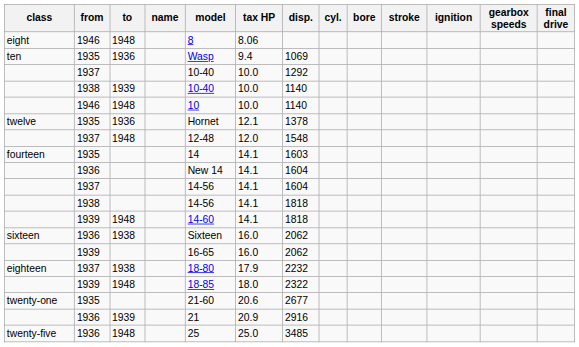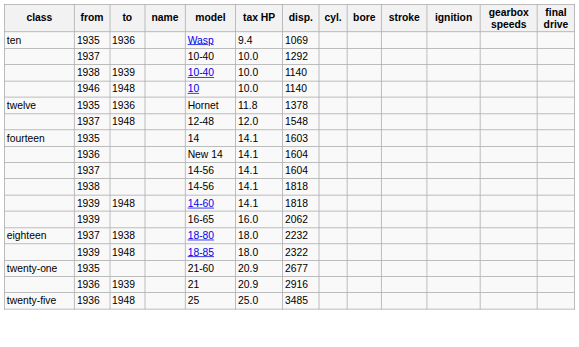- row: eight | 1946 | 1948 | 8 | 8.06
twelve | tax HP: 12.1 -> 11.8
- row: sixteen | 1936 | 1938 | Sixteen | 16.0 | 2062
eighteen | tax HP: 17.9 -> 18.0
twenty-one | tax HP: 20.6 -> 20.9
